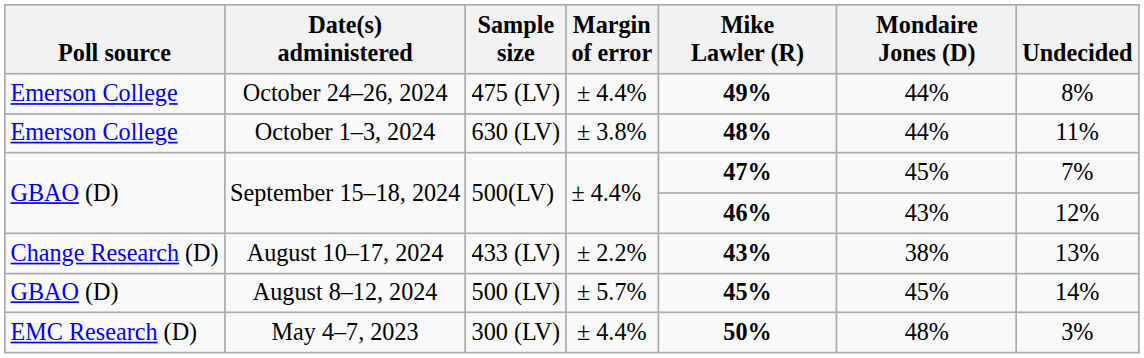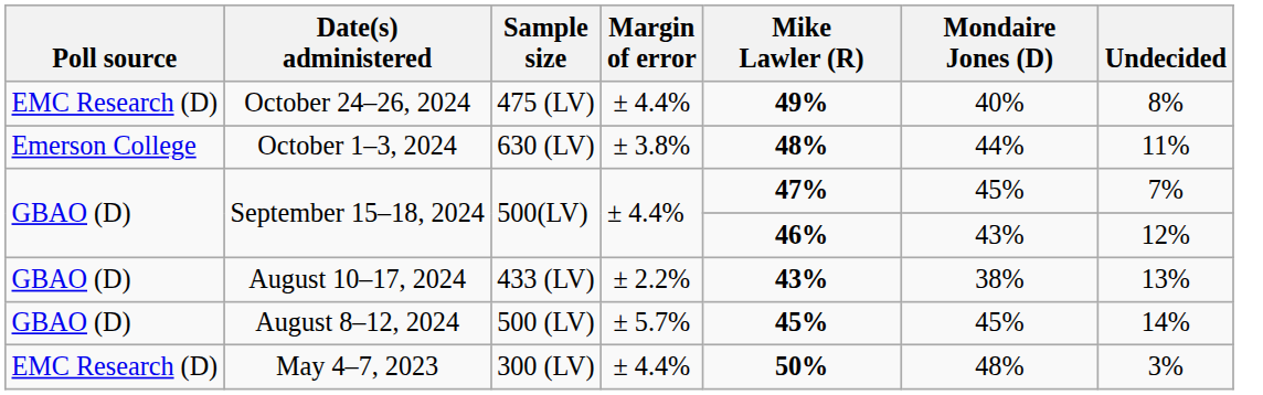October 24–26, 2024 | Poll source: Emerson College -> EMC Research (D)
October 24–26, 2024 | Mondaire Jones (D): 44% -> 40%
August 10–17, 2024 | Poll source: Change Research (D) -> GBAO (D)
